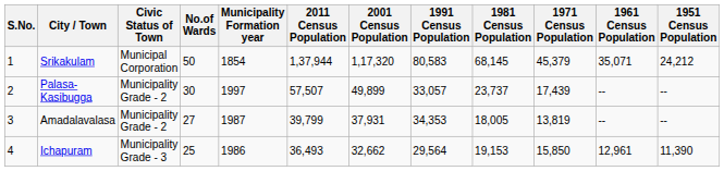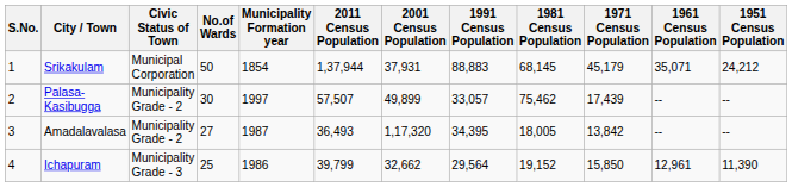Srikakulam | 2001 Census Population: 1,17,320 -> 37,931
Srikakulam | 1991 Census Population: 80,583 -> 88,883
Srikakulam | 1971 Census Population: 45,379 -> 45,179
Palasa-Kasibugga | 1981 Census Population: 23,737 -> 75,462
Amadalavalasa | 2011 Census Population: 39,799 -> 36,493
Amadalavalasa | 2001 Census Population: 37,931 -> 1,17,320
Amadalavalasa | 1991 Census Population: 34,353 -> 34,395
Amadalavalasa | 1971 Census Population: 13,819 -> 13,842
Ichapuram | 2011 Census Population: 36,493 -> 39,799
Ichapuram | 1981 Census Population: 19,153 -> 19,152
